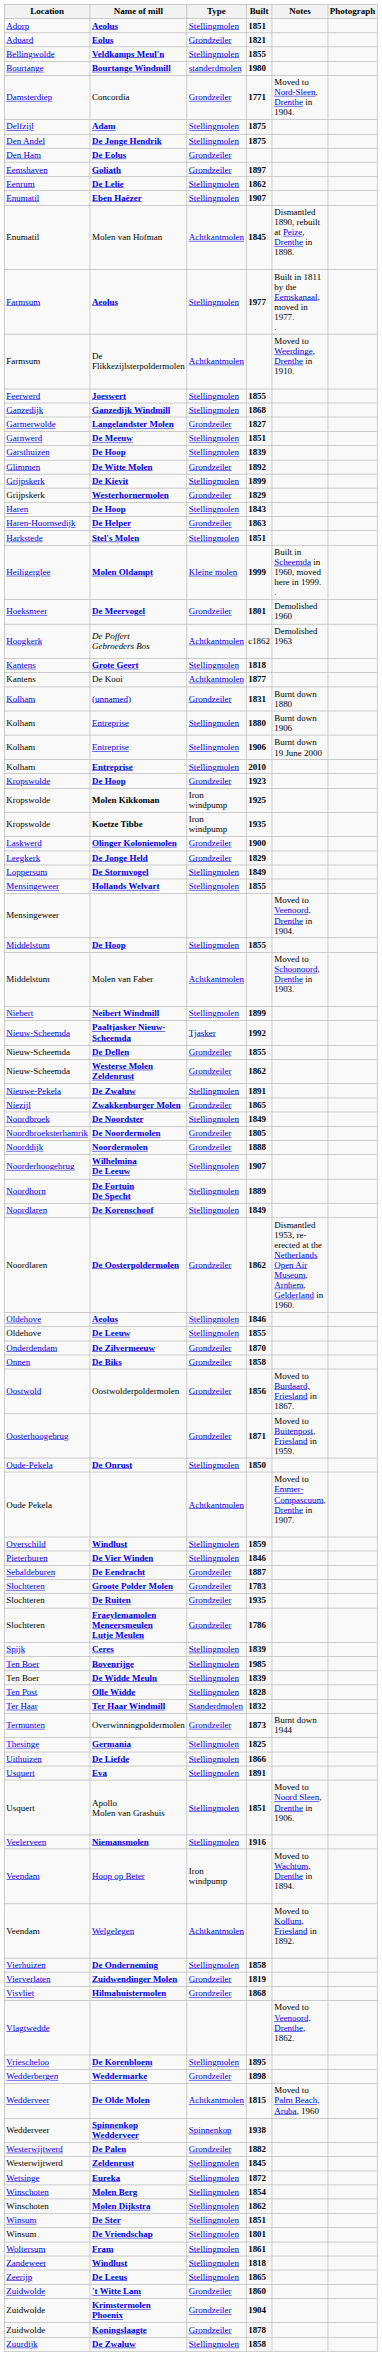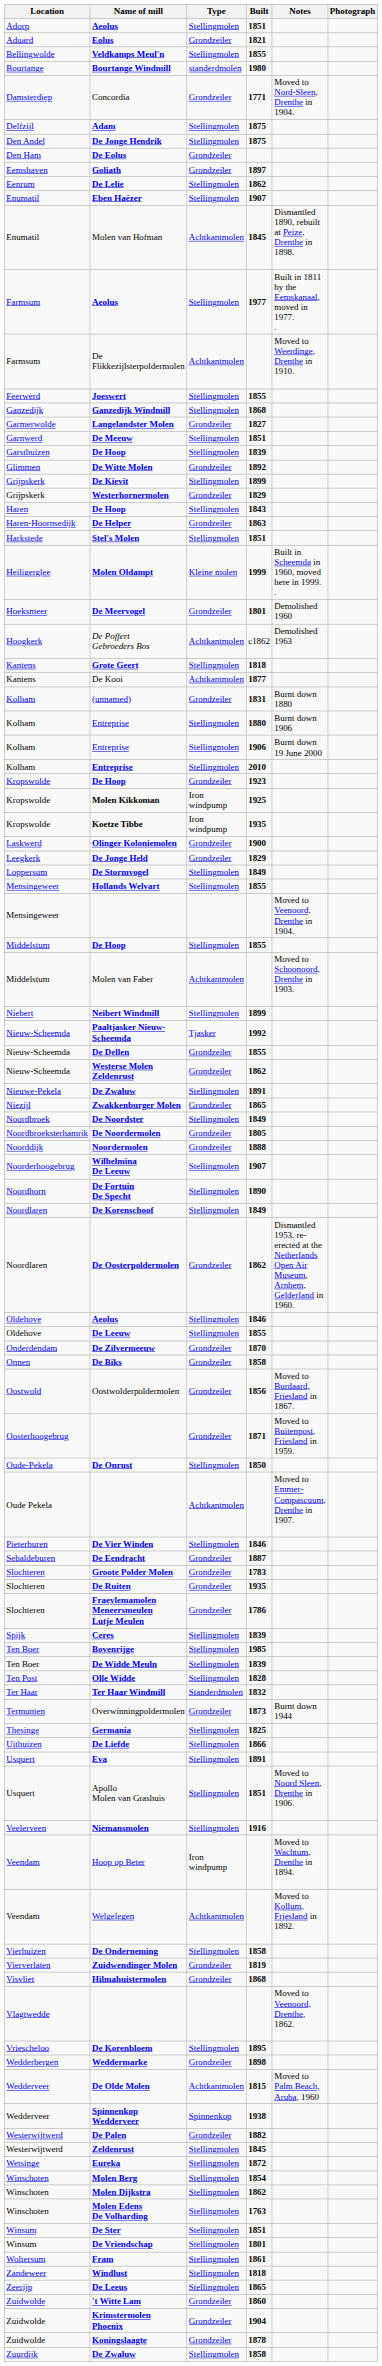De Fortuin De Specht | Built: 1889 -> 1890
- row: Overschild | Windlust | Stellingmolen | 1859
+ row: Winschoten | Molen Edens De Volharding | Stellingmolen | 1763
